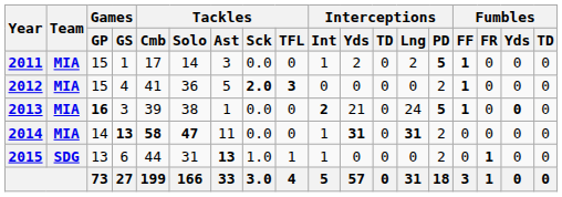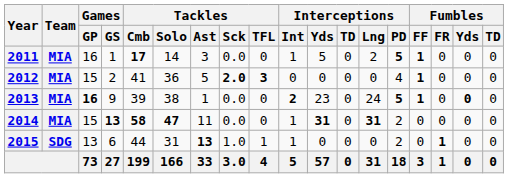2011 | Games / GP: 15 -> 16
2011 | Tackles / Cmb: normal -> bold
2011 | Interceptions / Yds: 2 -> 5
2012 | Games / GS: 4 -> 2
2012 | Interceptions / PD: 2 -> 4
2013 | Games / GS: 3 -> 9
2013 | Interceptions / Yds: 21 -> 23
2014 | Games / GP: 14 -> 15
